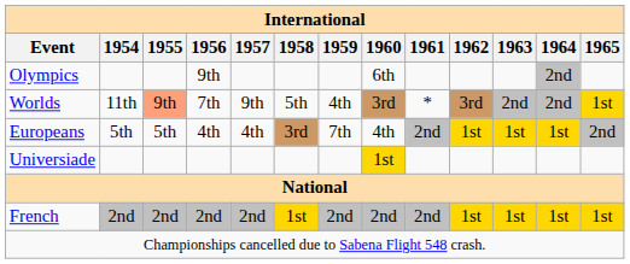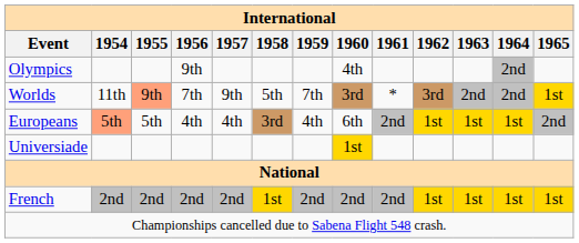Olympics | 1960: 6th -> 4th
Worlds | 1959: 4th -> 7th
Europeans | 1954: no background -> lightsalmon background
Europeans | 1959: 7th -> 4th
Europeans | 1960: 4th -> 6th
